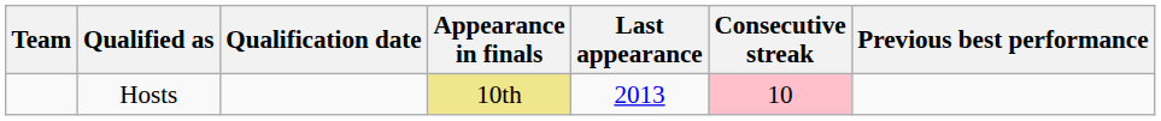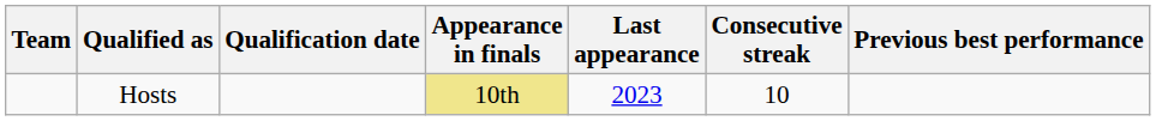Hosts | Last appearance: 2013 -> 2023
Hosts | Consecutive streak: pink background -> no background
